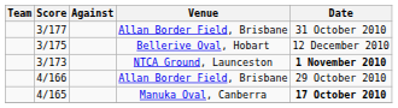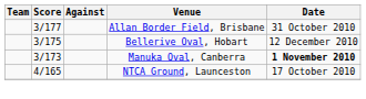3/173 | Venue: NTCA Ground, Launceston -> Manuka Oval, Canberra
- row: 4/166 | Allan Border Field, Brisbane | 29 October 2010
4/165 | Venue: Manuka Oval, Canberra -> NTCA Ground, Launceston
4/165 | Date: bold -> normal
